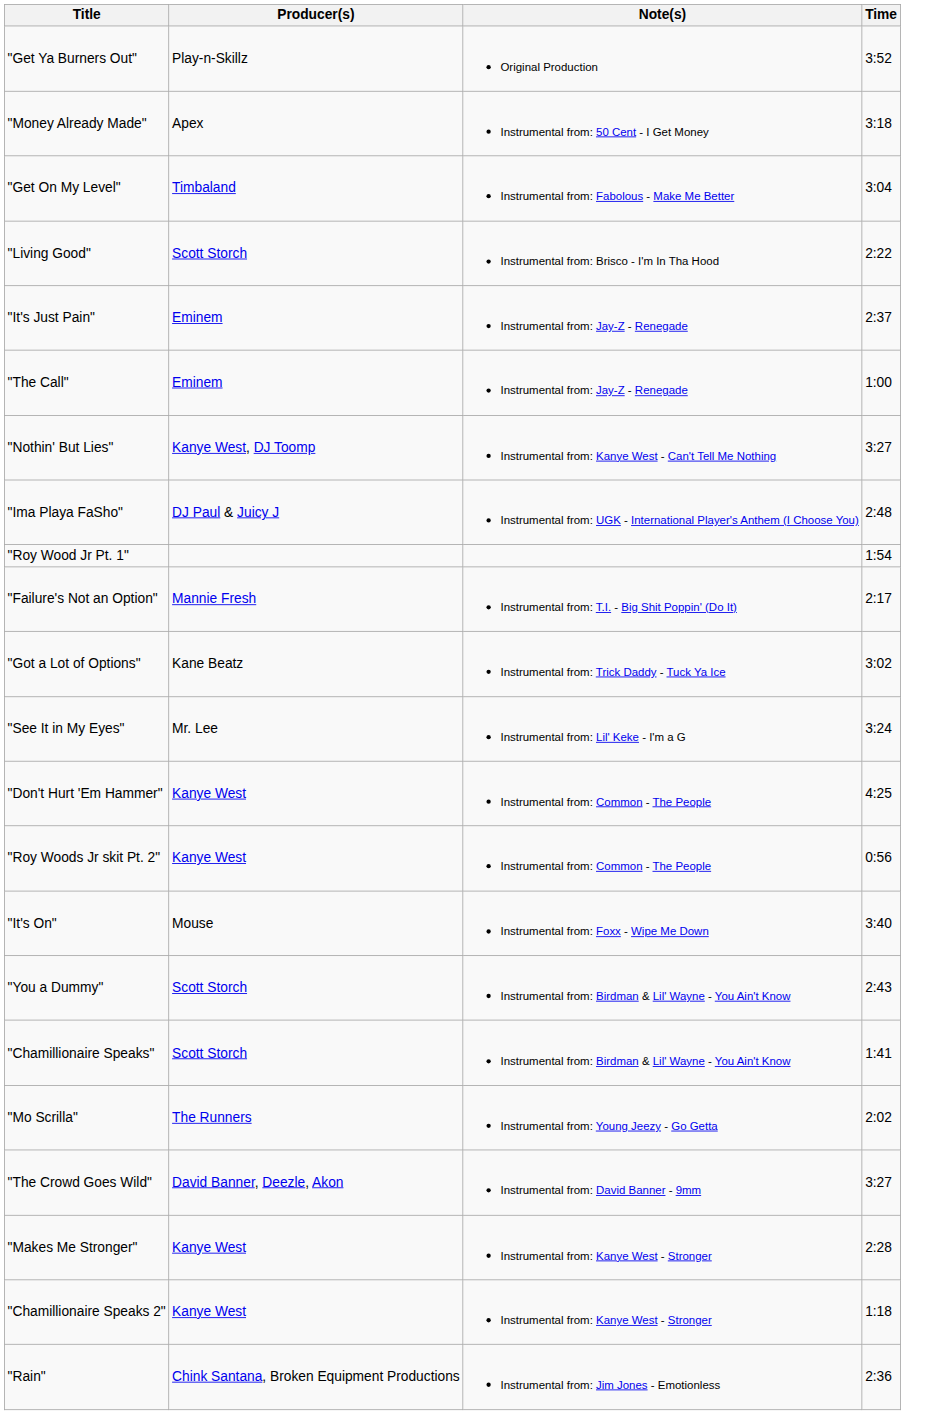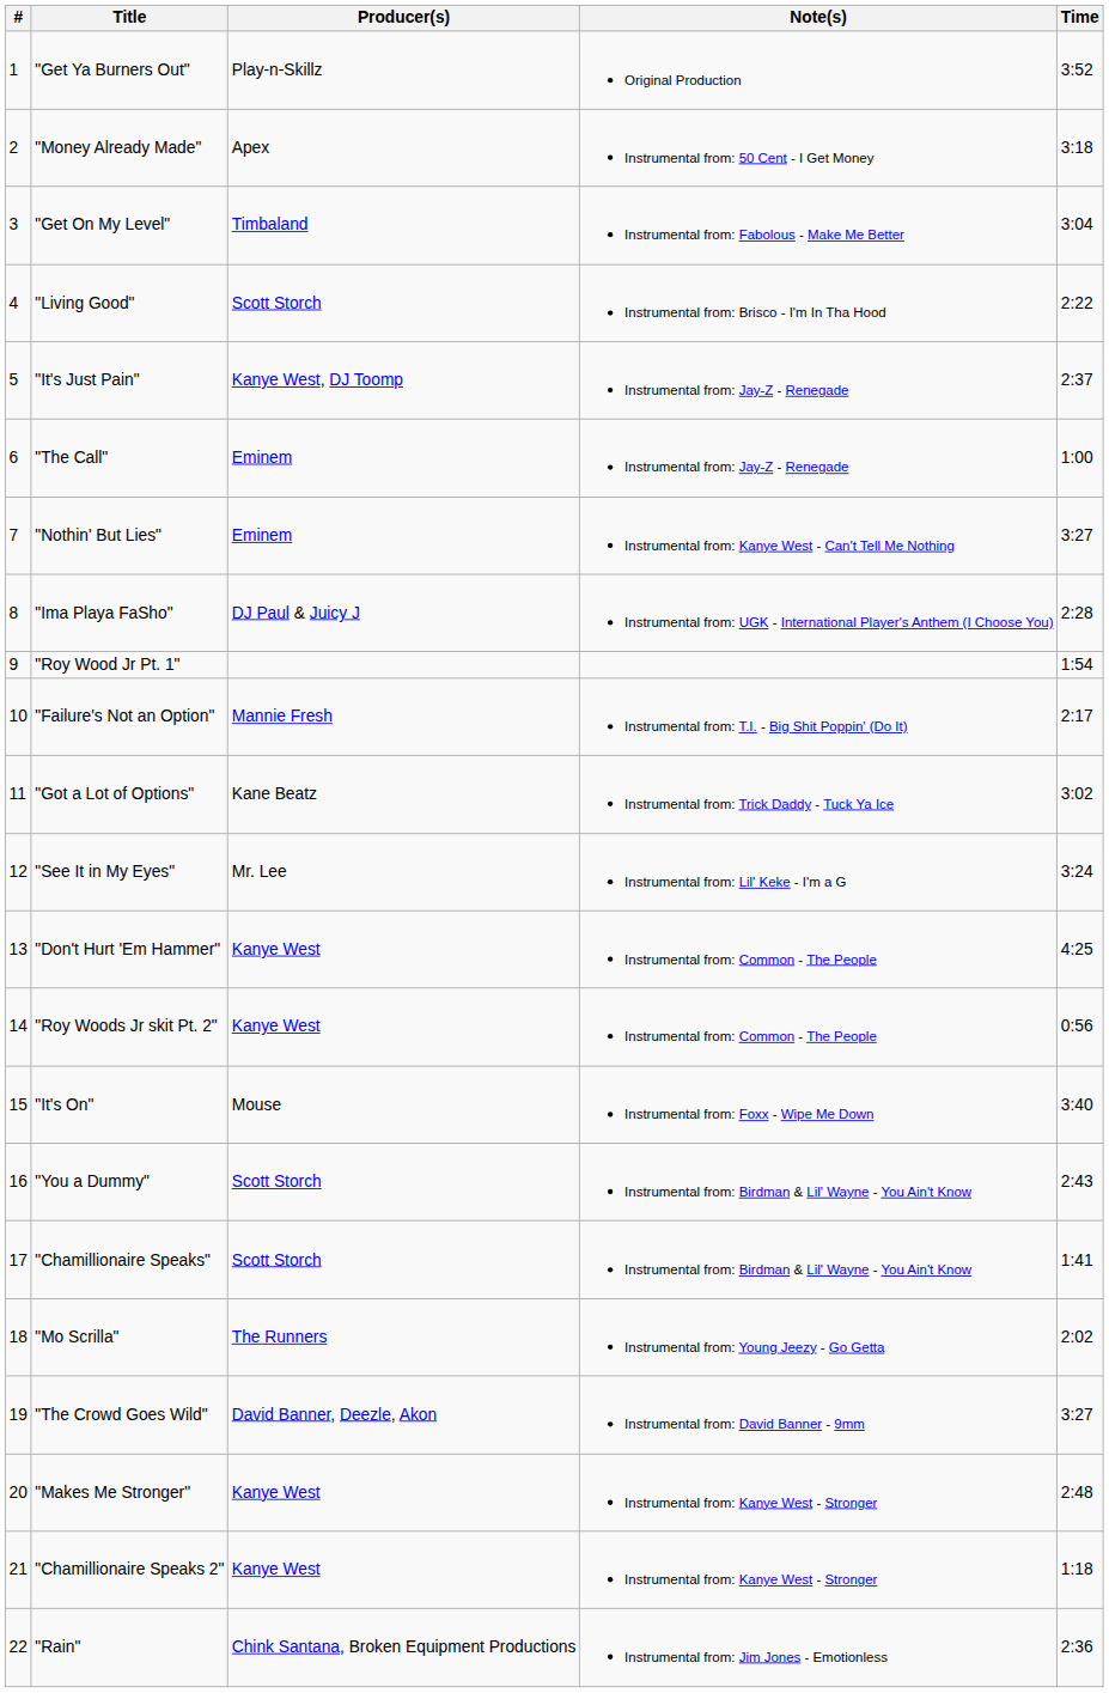+ column: # | 1 | 2 | 3 | 4 | 5 | 6 | 7 | 8 | 9 | 10 | 11 | 12 | 13 | 14 | 15 | 16 | 17 | 18 | 19 | 20 | 21 | 22
"It's Just Pain" | Producer(s): Eminem -> Kanye West, DJ Toomp
"Nothin' But Lies" | Producer(s): Kanye West, DJ Toomp -> Eminem
"Ima Playa FaSho" | Time: 2:48 -> 2:28
"Makes Me Stronger" | Time: 2:28 -> 2:48
